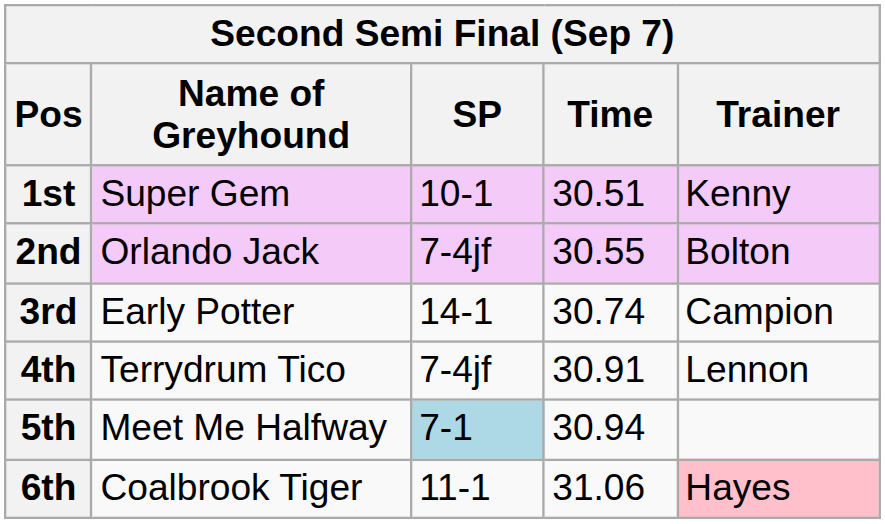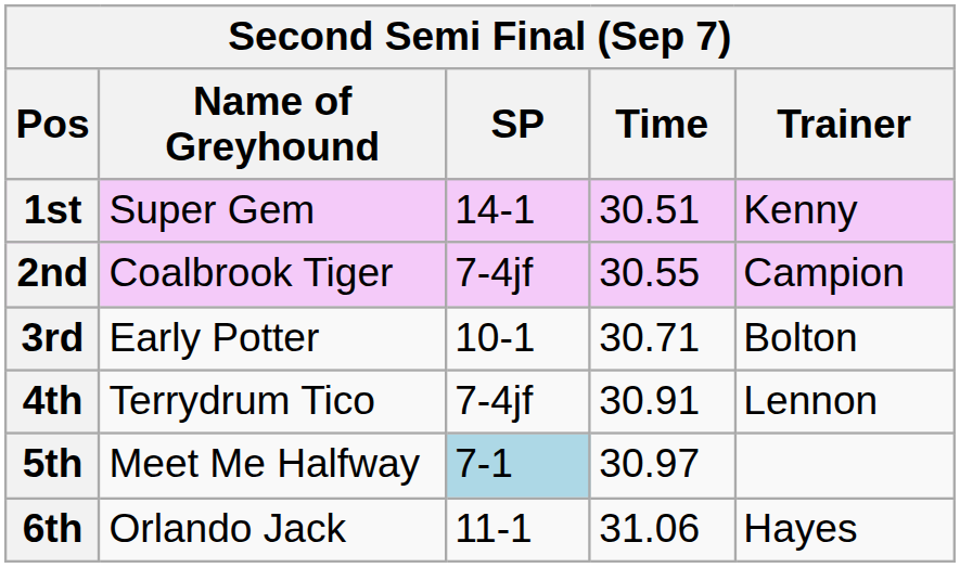1st | SP: 10-1 -> 14-1
2nd | Name of Greyhound: Orlando Jack -> Coalbrook Tiger
2nd | Trainer: Bolton -> Campion
3rd | SP: 14-1 -> 10-1
3rd | Time: 30.74 -> 30.71
3rd | Trainer: Campion -> Bolton
5th | Time: 30.94 -> 30.97
6th | Name of Greyhound: Coalbrook Tiger -> Orlando Jack
6th | Trainer: pink background -> no background
